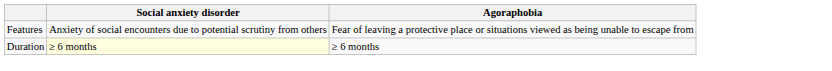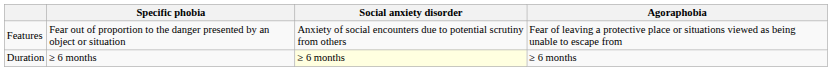+ column: Specific phobia | Fear out of proportion to the danger presented by an object or situation | ≥ 6 months
